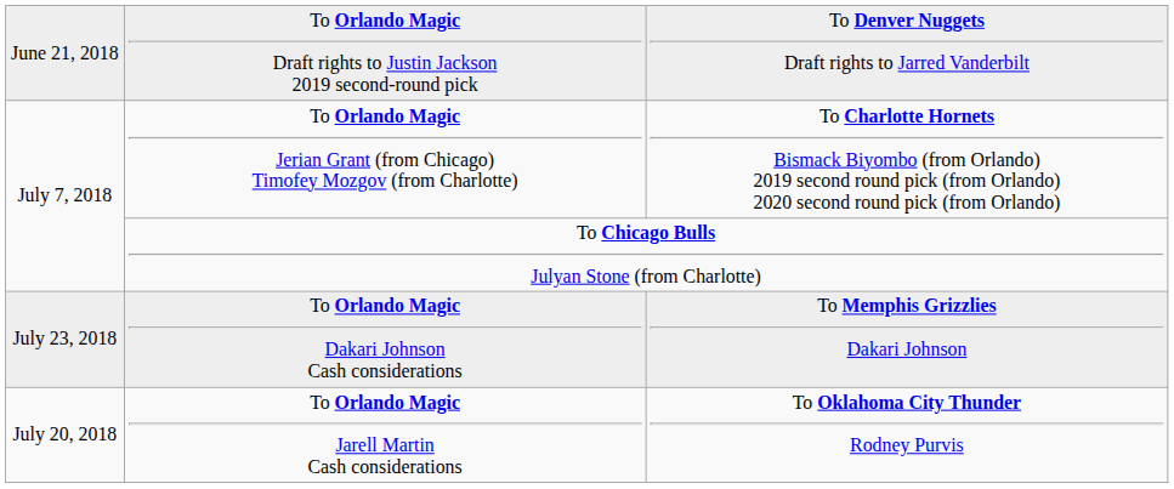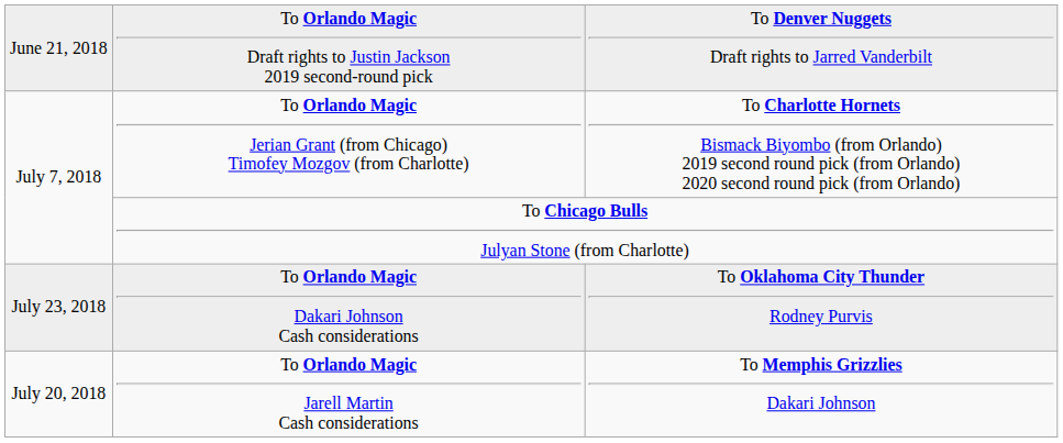To Orlando Magic Dakari Johnson Cash considerations | column 3: To Memphis Grizzlies Dakari Johnson -> To Oklahoma City Thunder Rodney Purvis
To Orlando Magic Jarell Martin Cash considerations | column 3: To Oklahoma City Thunder Rodney Purvis -> To Memphis Grizzlies Dakari Johnson
